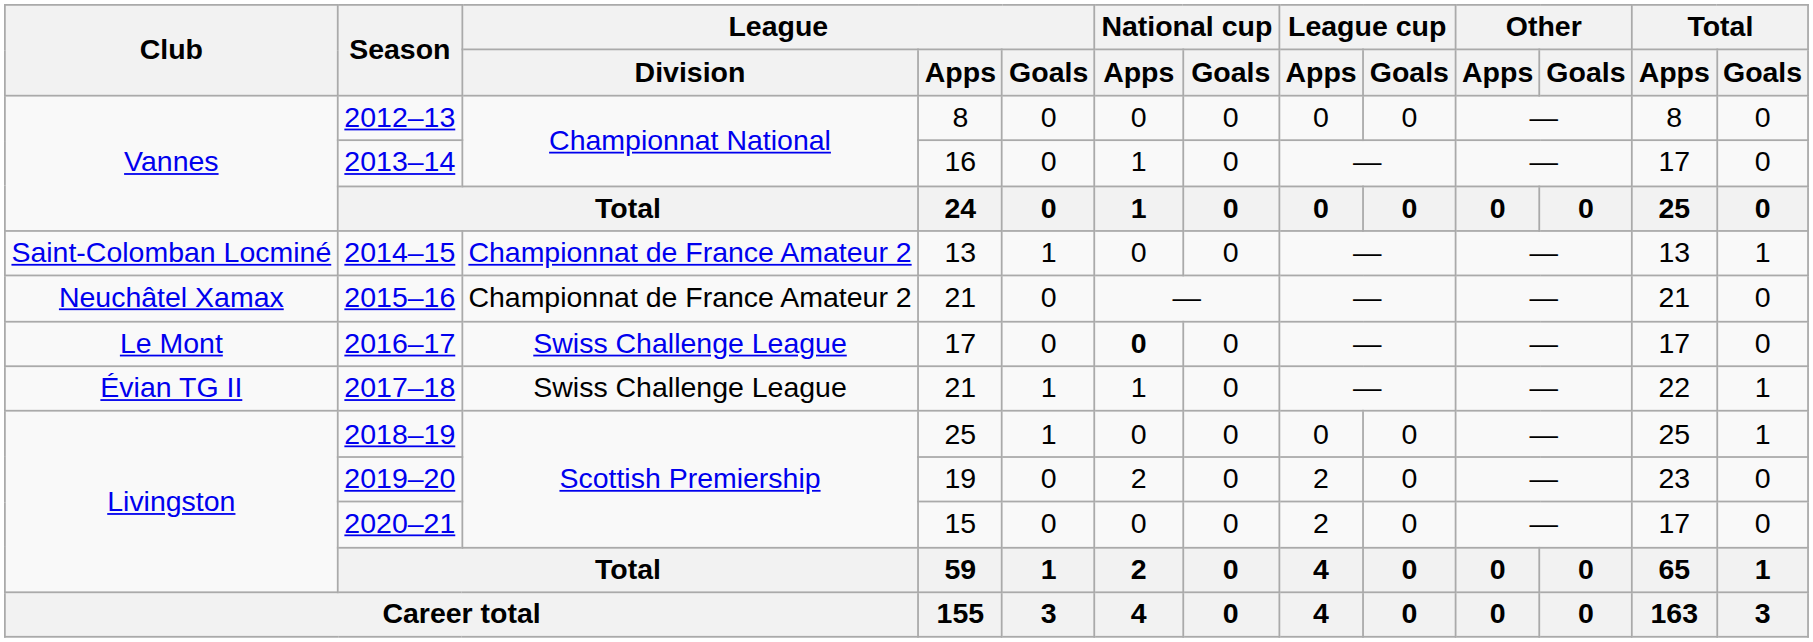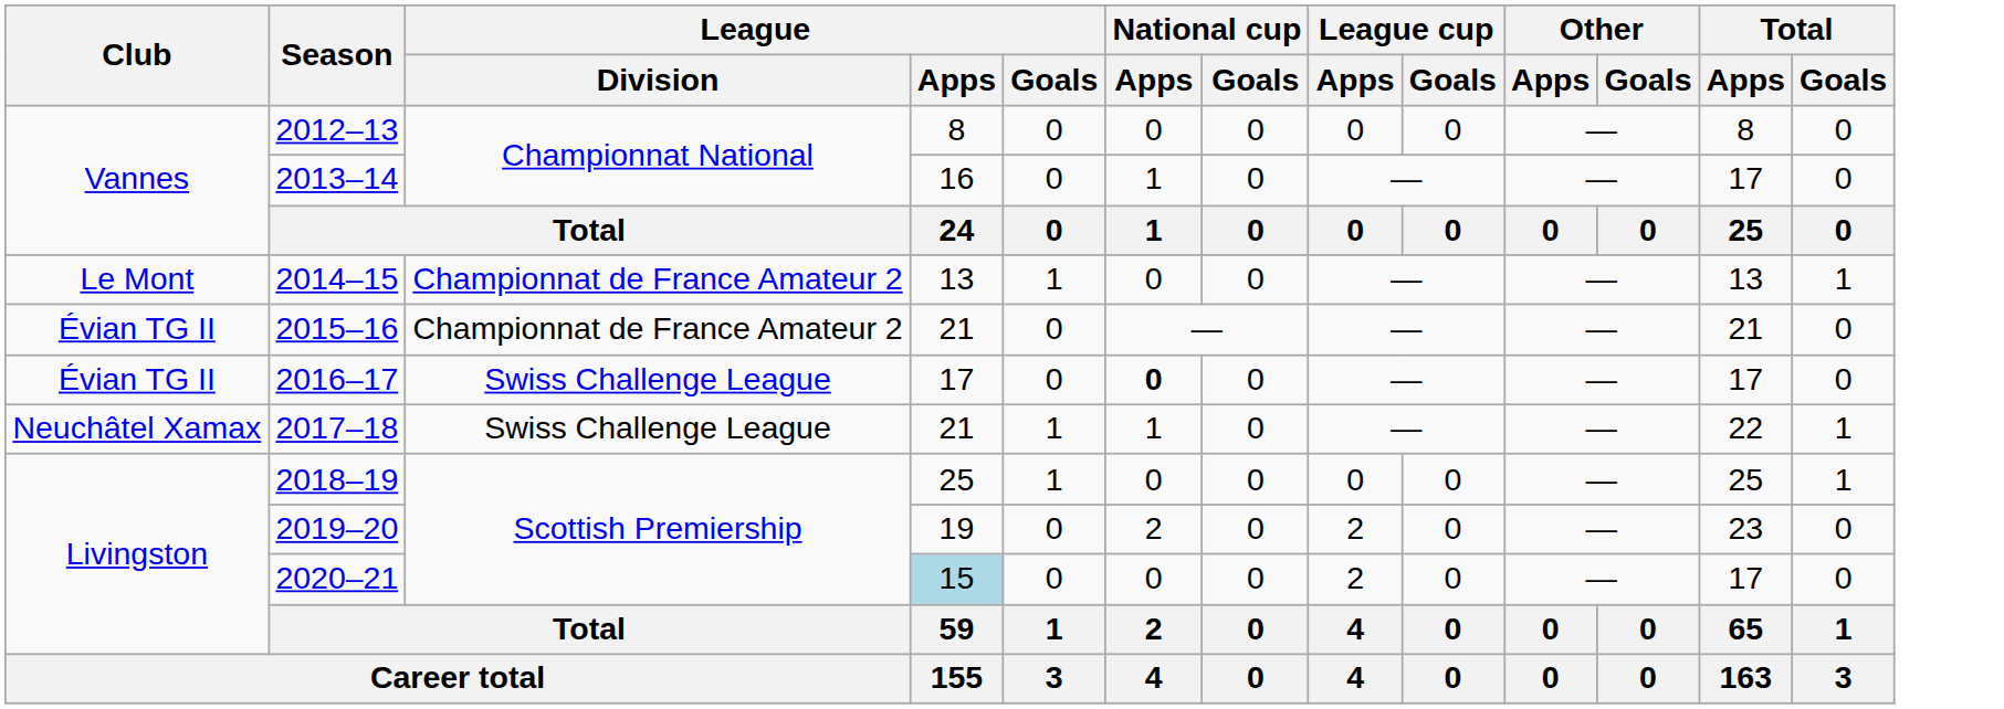2014–15 | Club: Saint-Colomban Locminé -> Le Mont
2015–16 | Club: Neuchâtel Xamax -> Évian TG II
2016–17 | Club: Le Mont -> Évian TG II
2017–18 | Club: Évian TG II -> Neuchâtel Xamax
2020–21 | League / Apps: no background -> lightblue background
